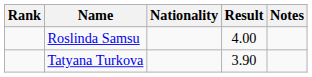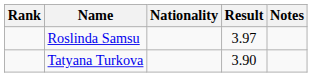Roslinda Samsu | Result: 4.00 -> 3.97
